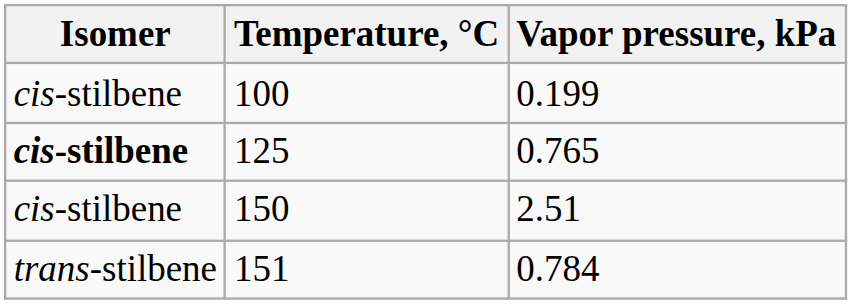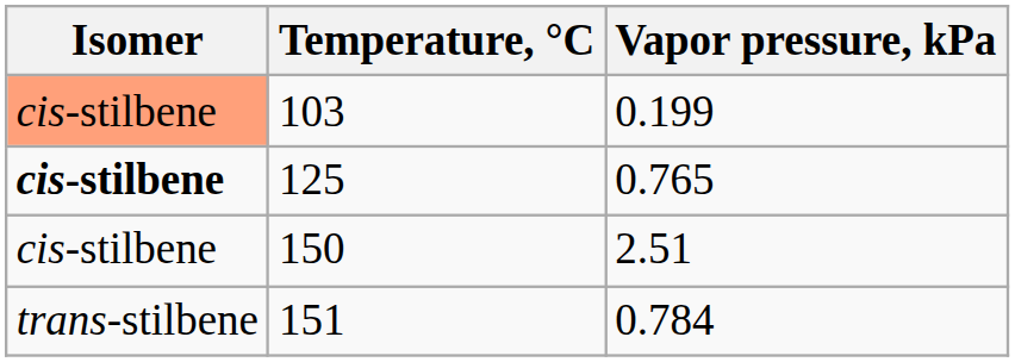0.199 | Isomer: no background -> lightsalmon background
0.199 | Temperature, °C: 100 -> 103
